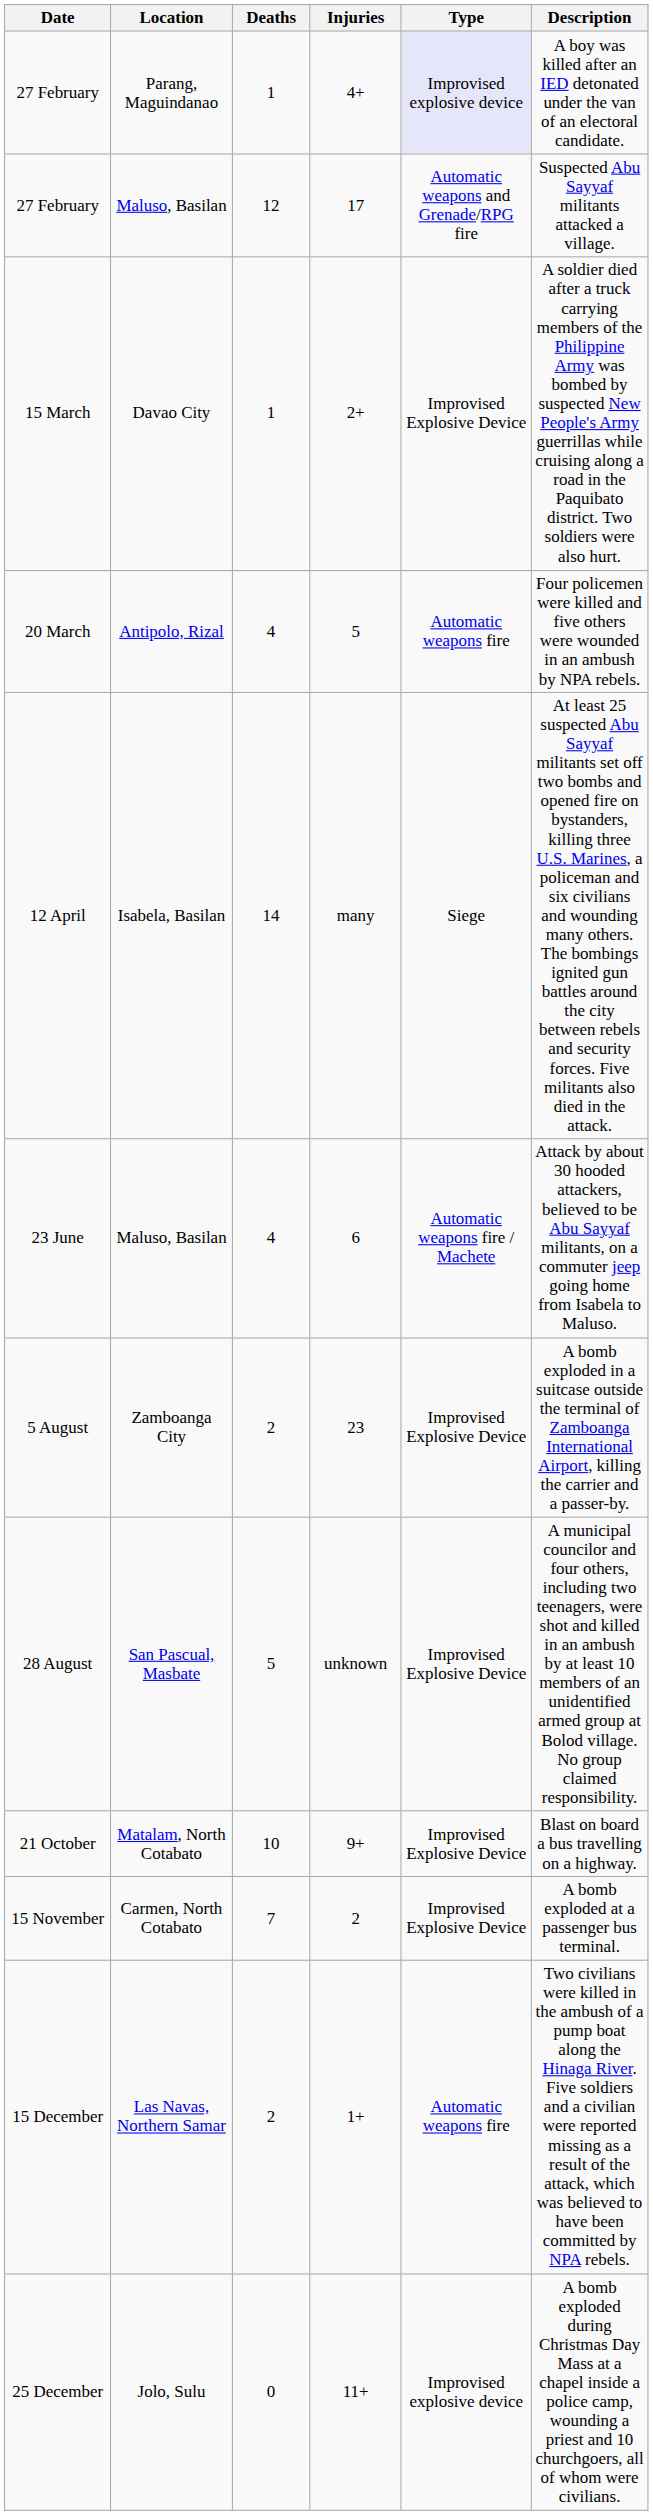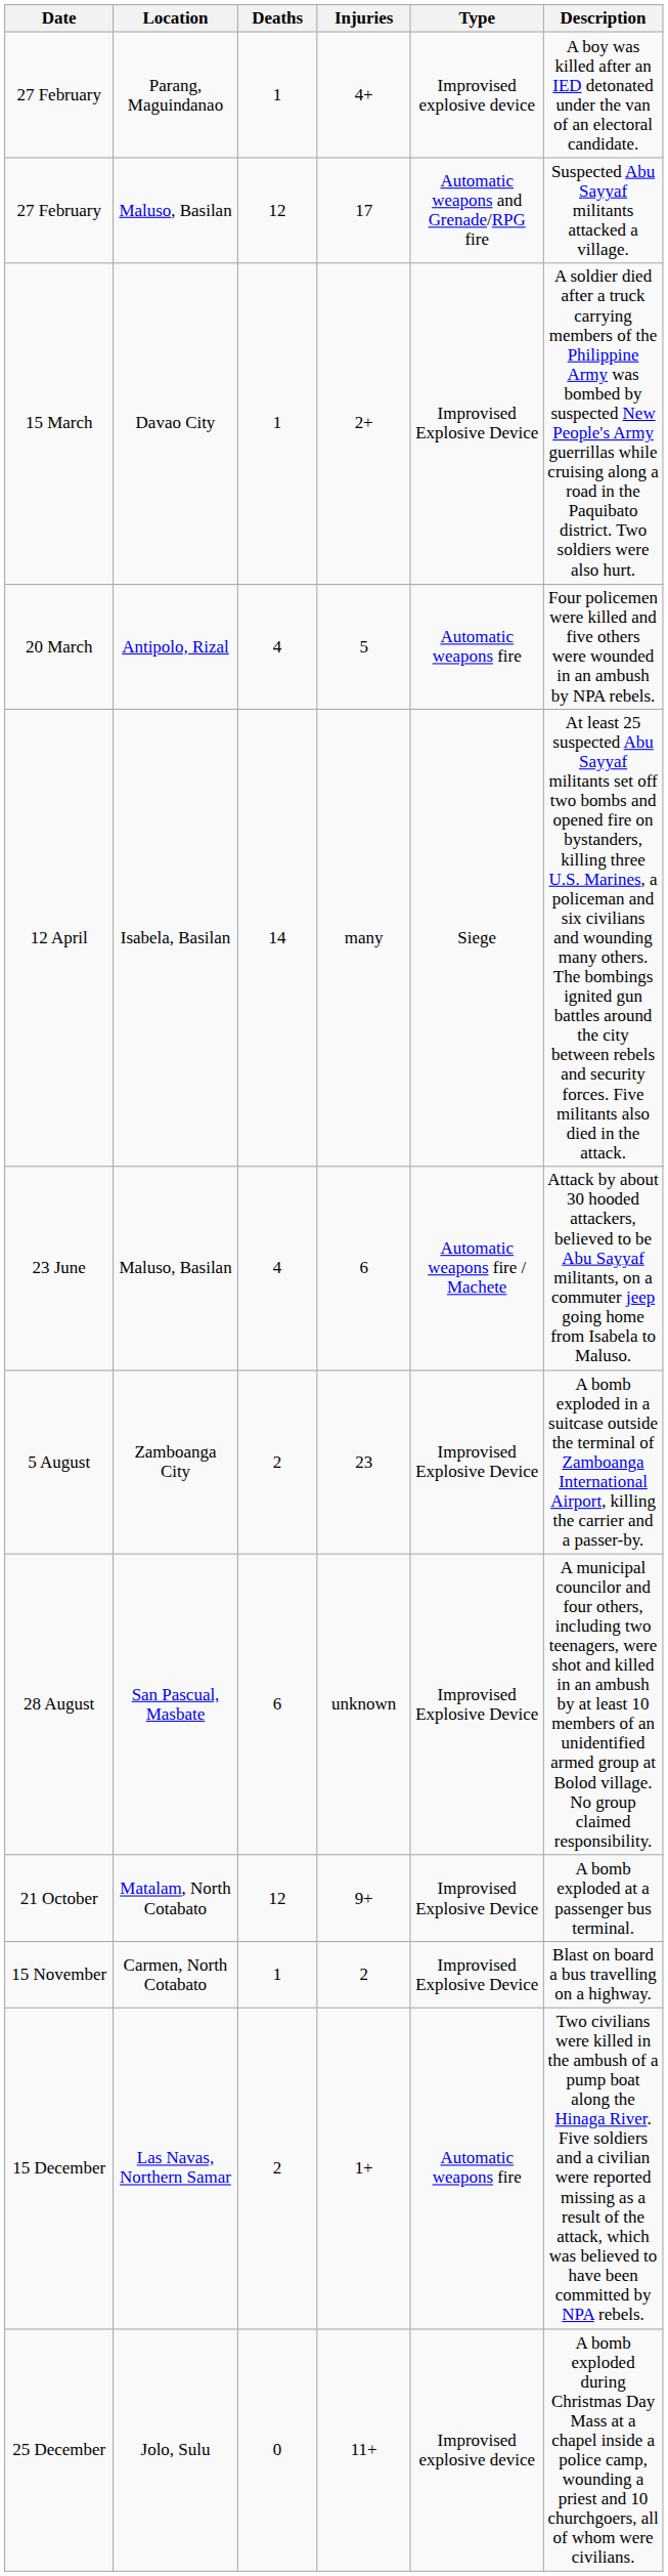27 February / Parang, Maguindanao | Type: lavender background -> no background
28 August | Deaths: 5 -> 6
21 October | Deaths: 10 -> 12
21 October | Description: Blast on board a bus travelling on a highway. -> A bomb exploded at a passenger bus terminal.
15 November | Deaths: 7 -> 1
15 November | Description: A bomb exploded at a passenger bus terminal. -> Blast on board a bus travelling on a highway.
